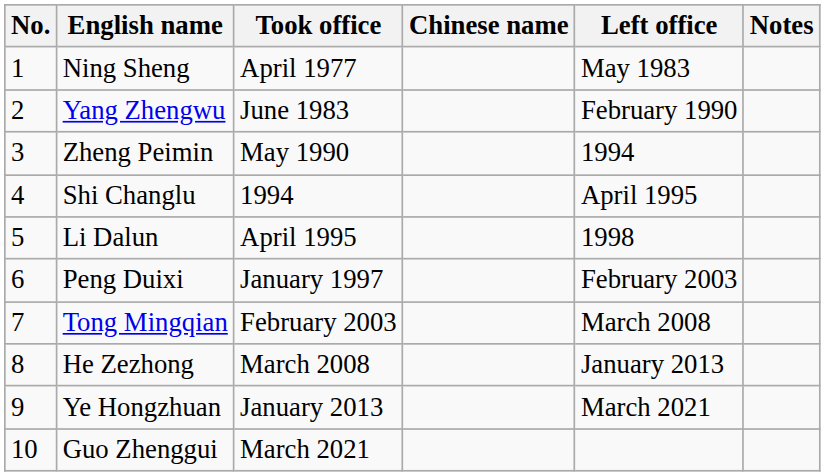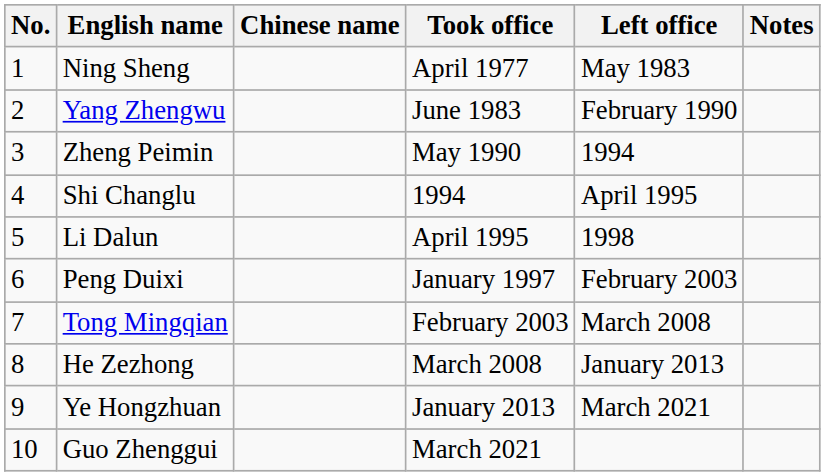columns swapped: Chinese name <-> Took office
